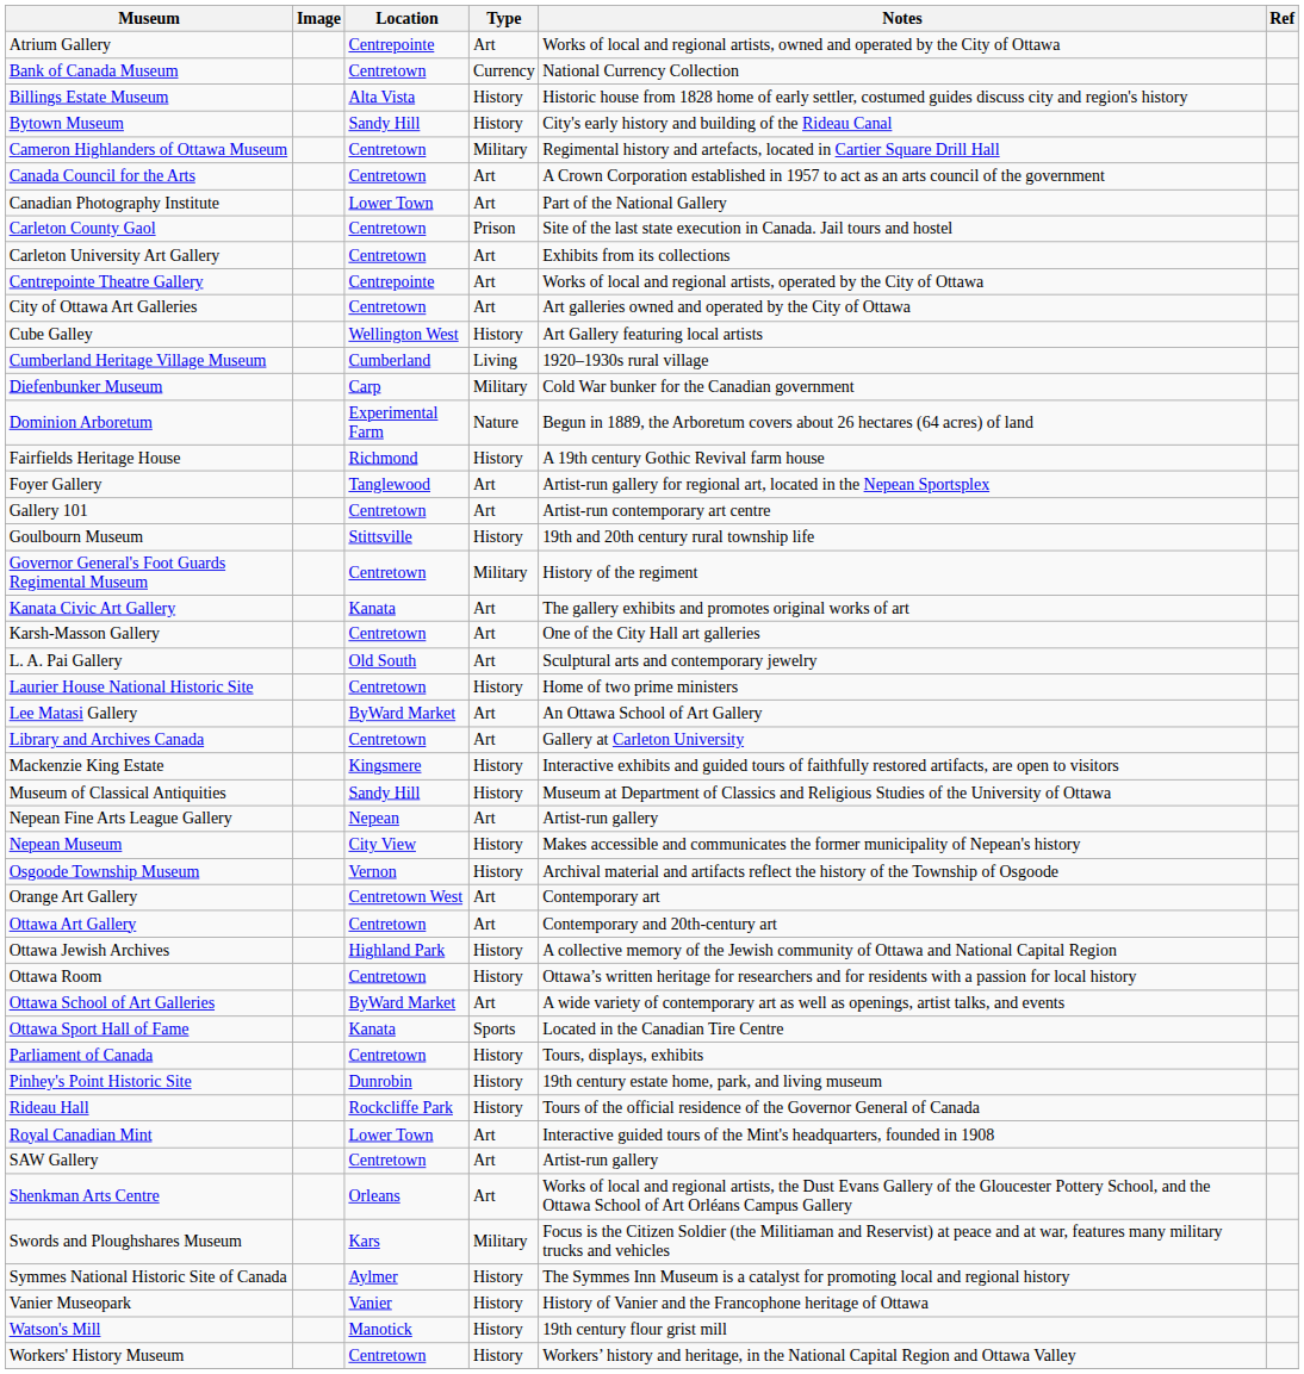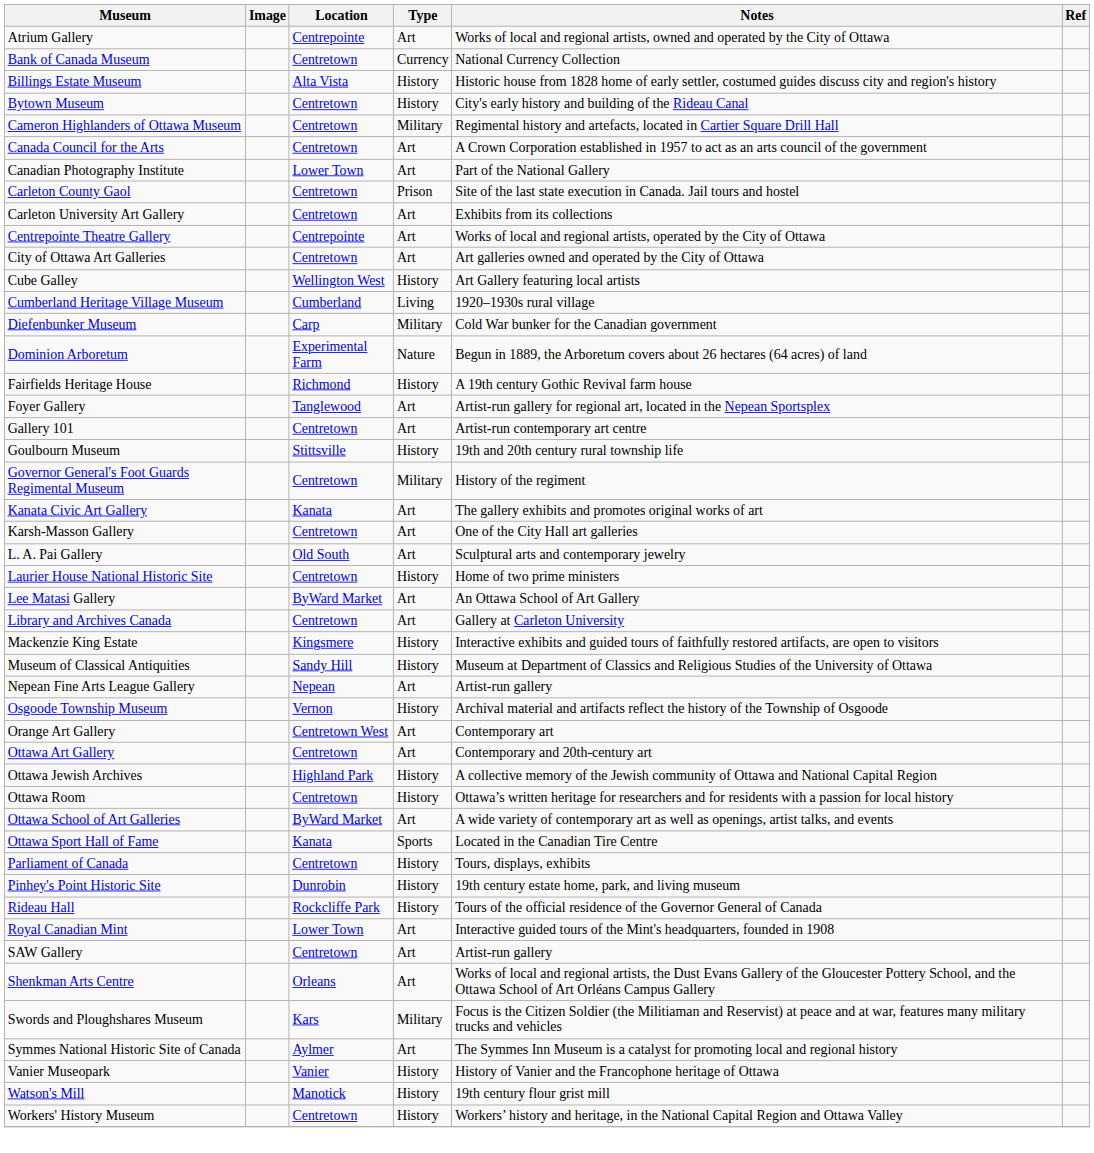Bytown Museum | Location: Sandy Hill -> Centretown
- row: Nepean Museum | City View | History | Makes accessible and communicates the former municipality of Nepean's history
Symmes National Historic Site of Canada | Type: History -> Art
